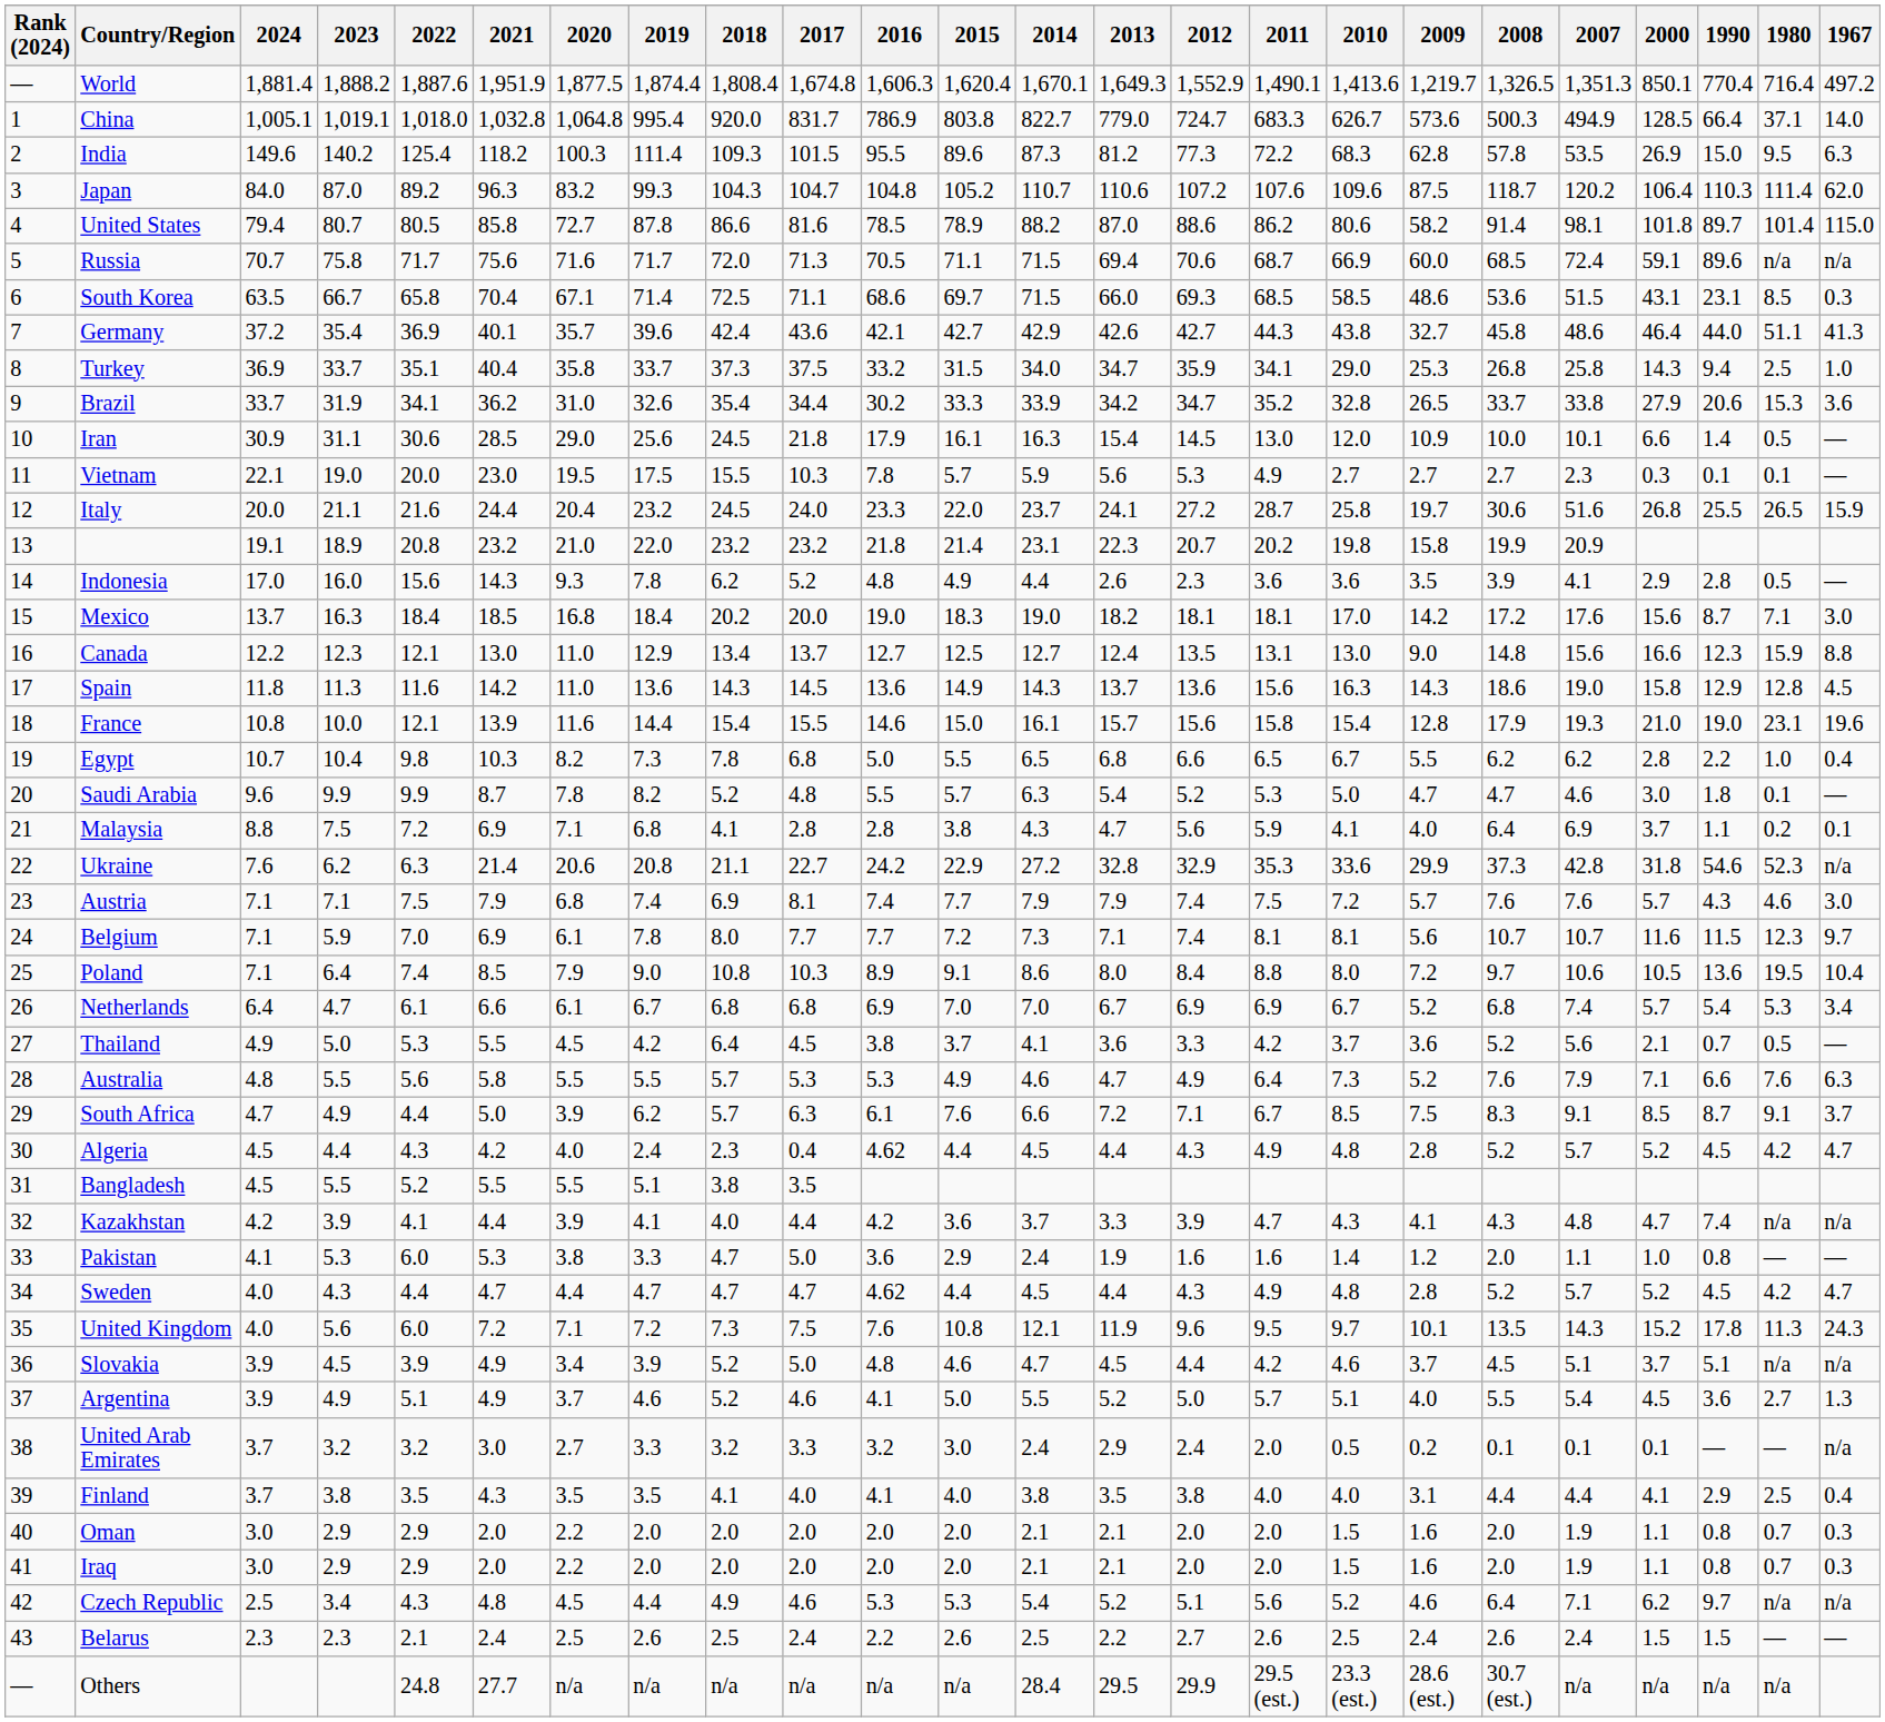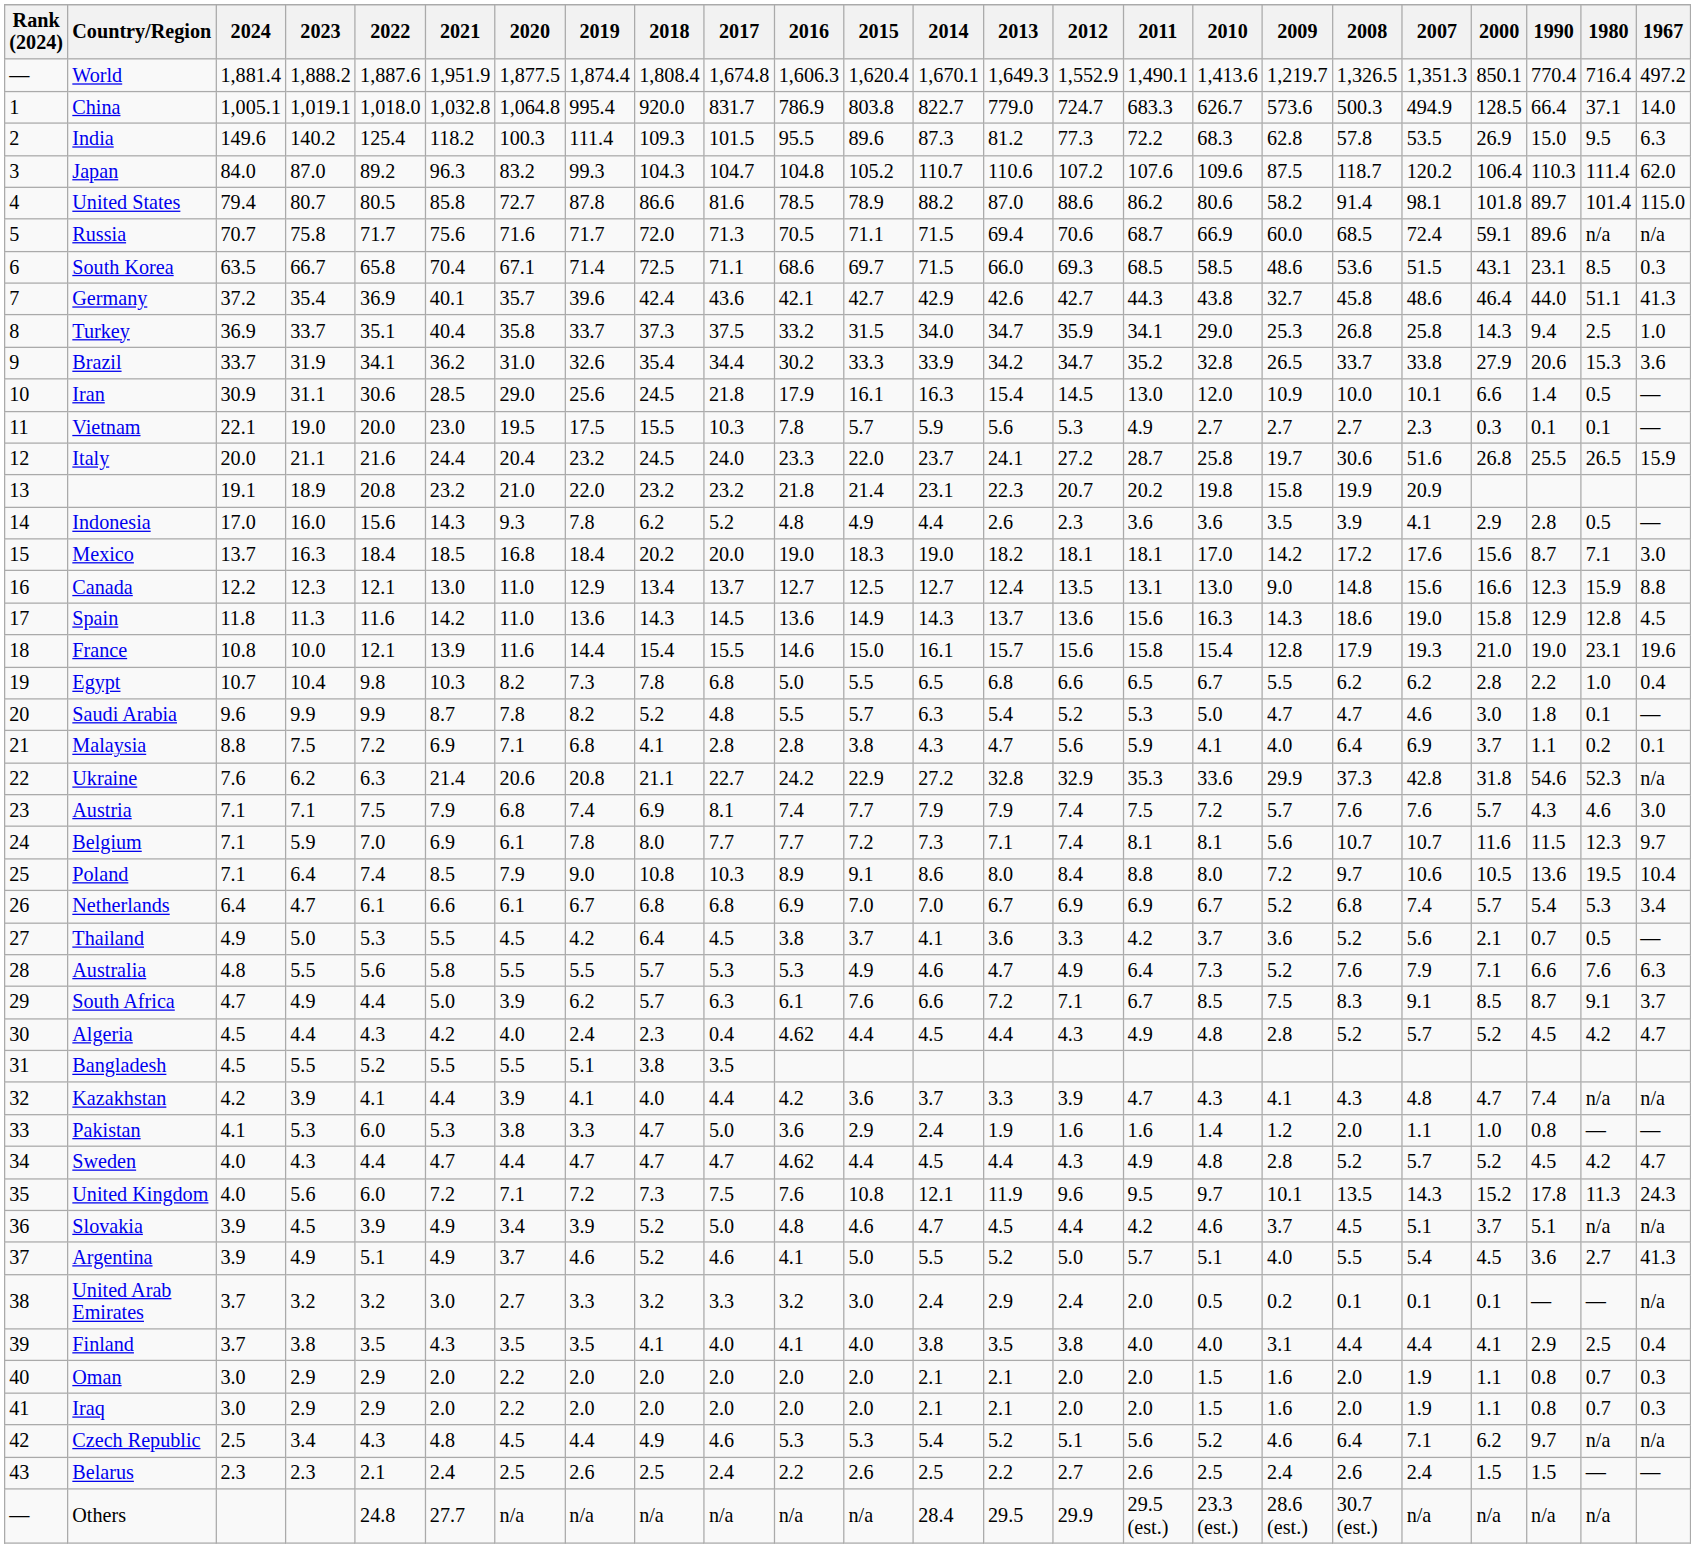Argentina | 1967: 1.3 -> 41.3
